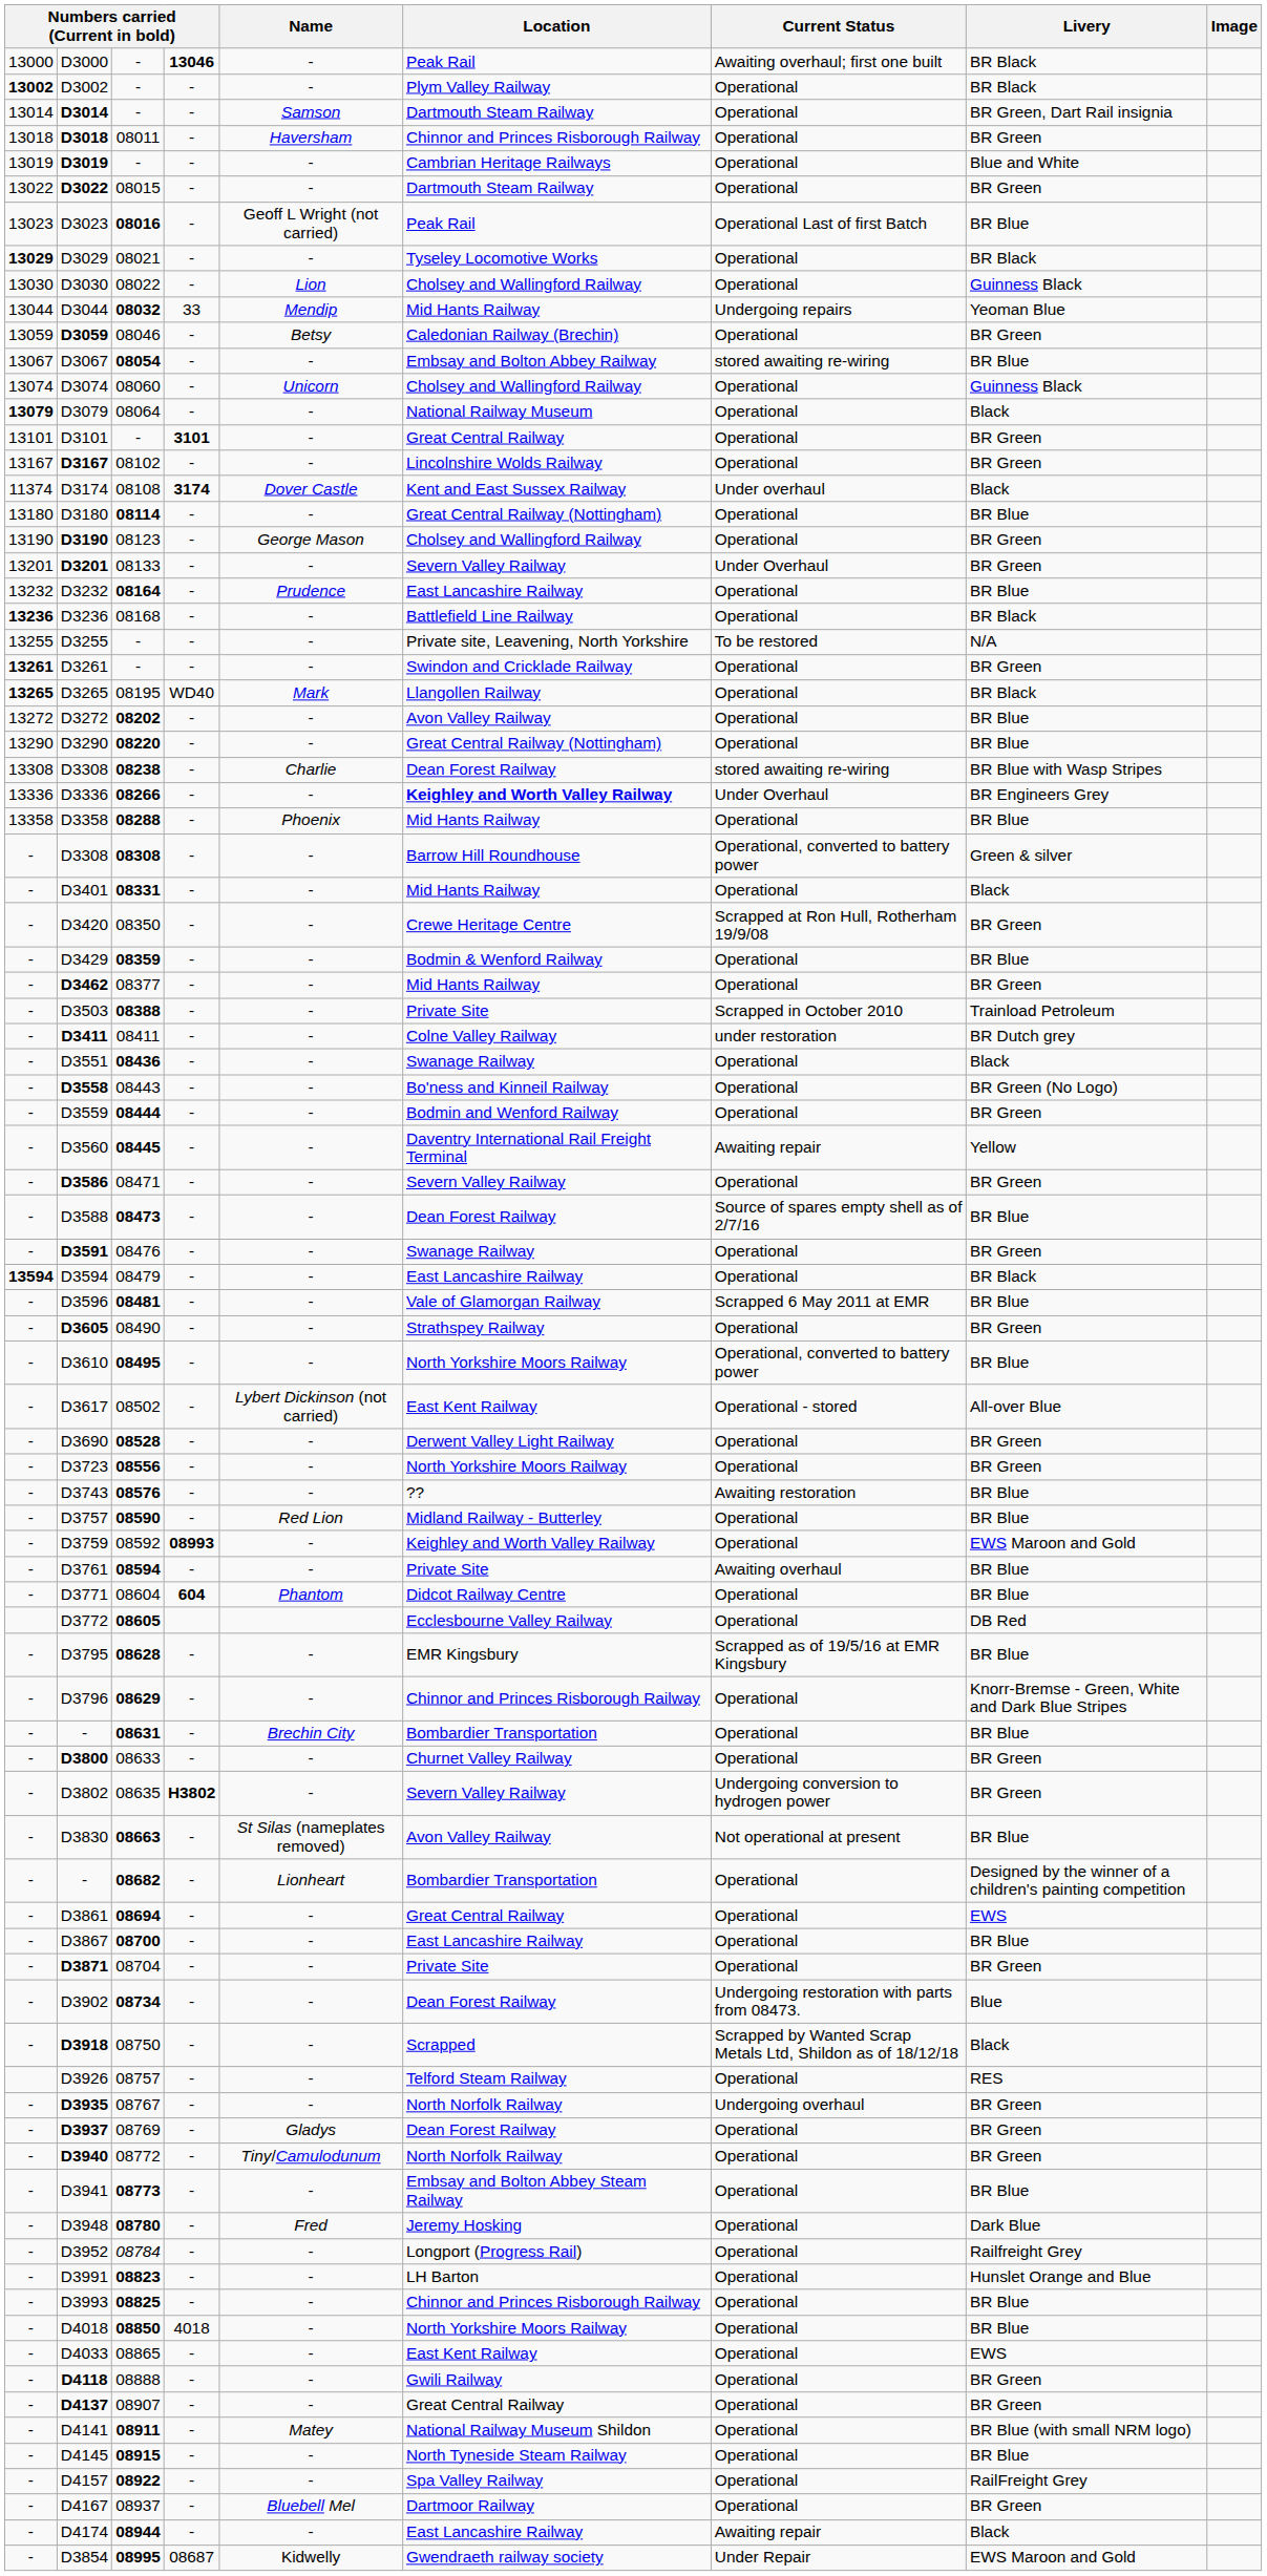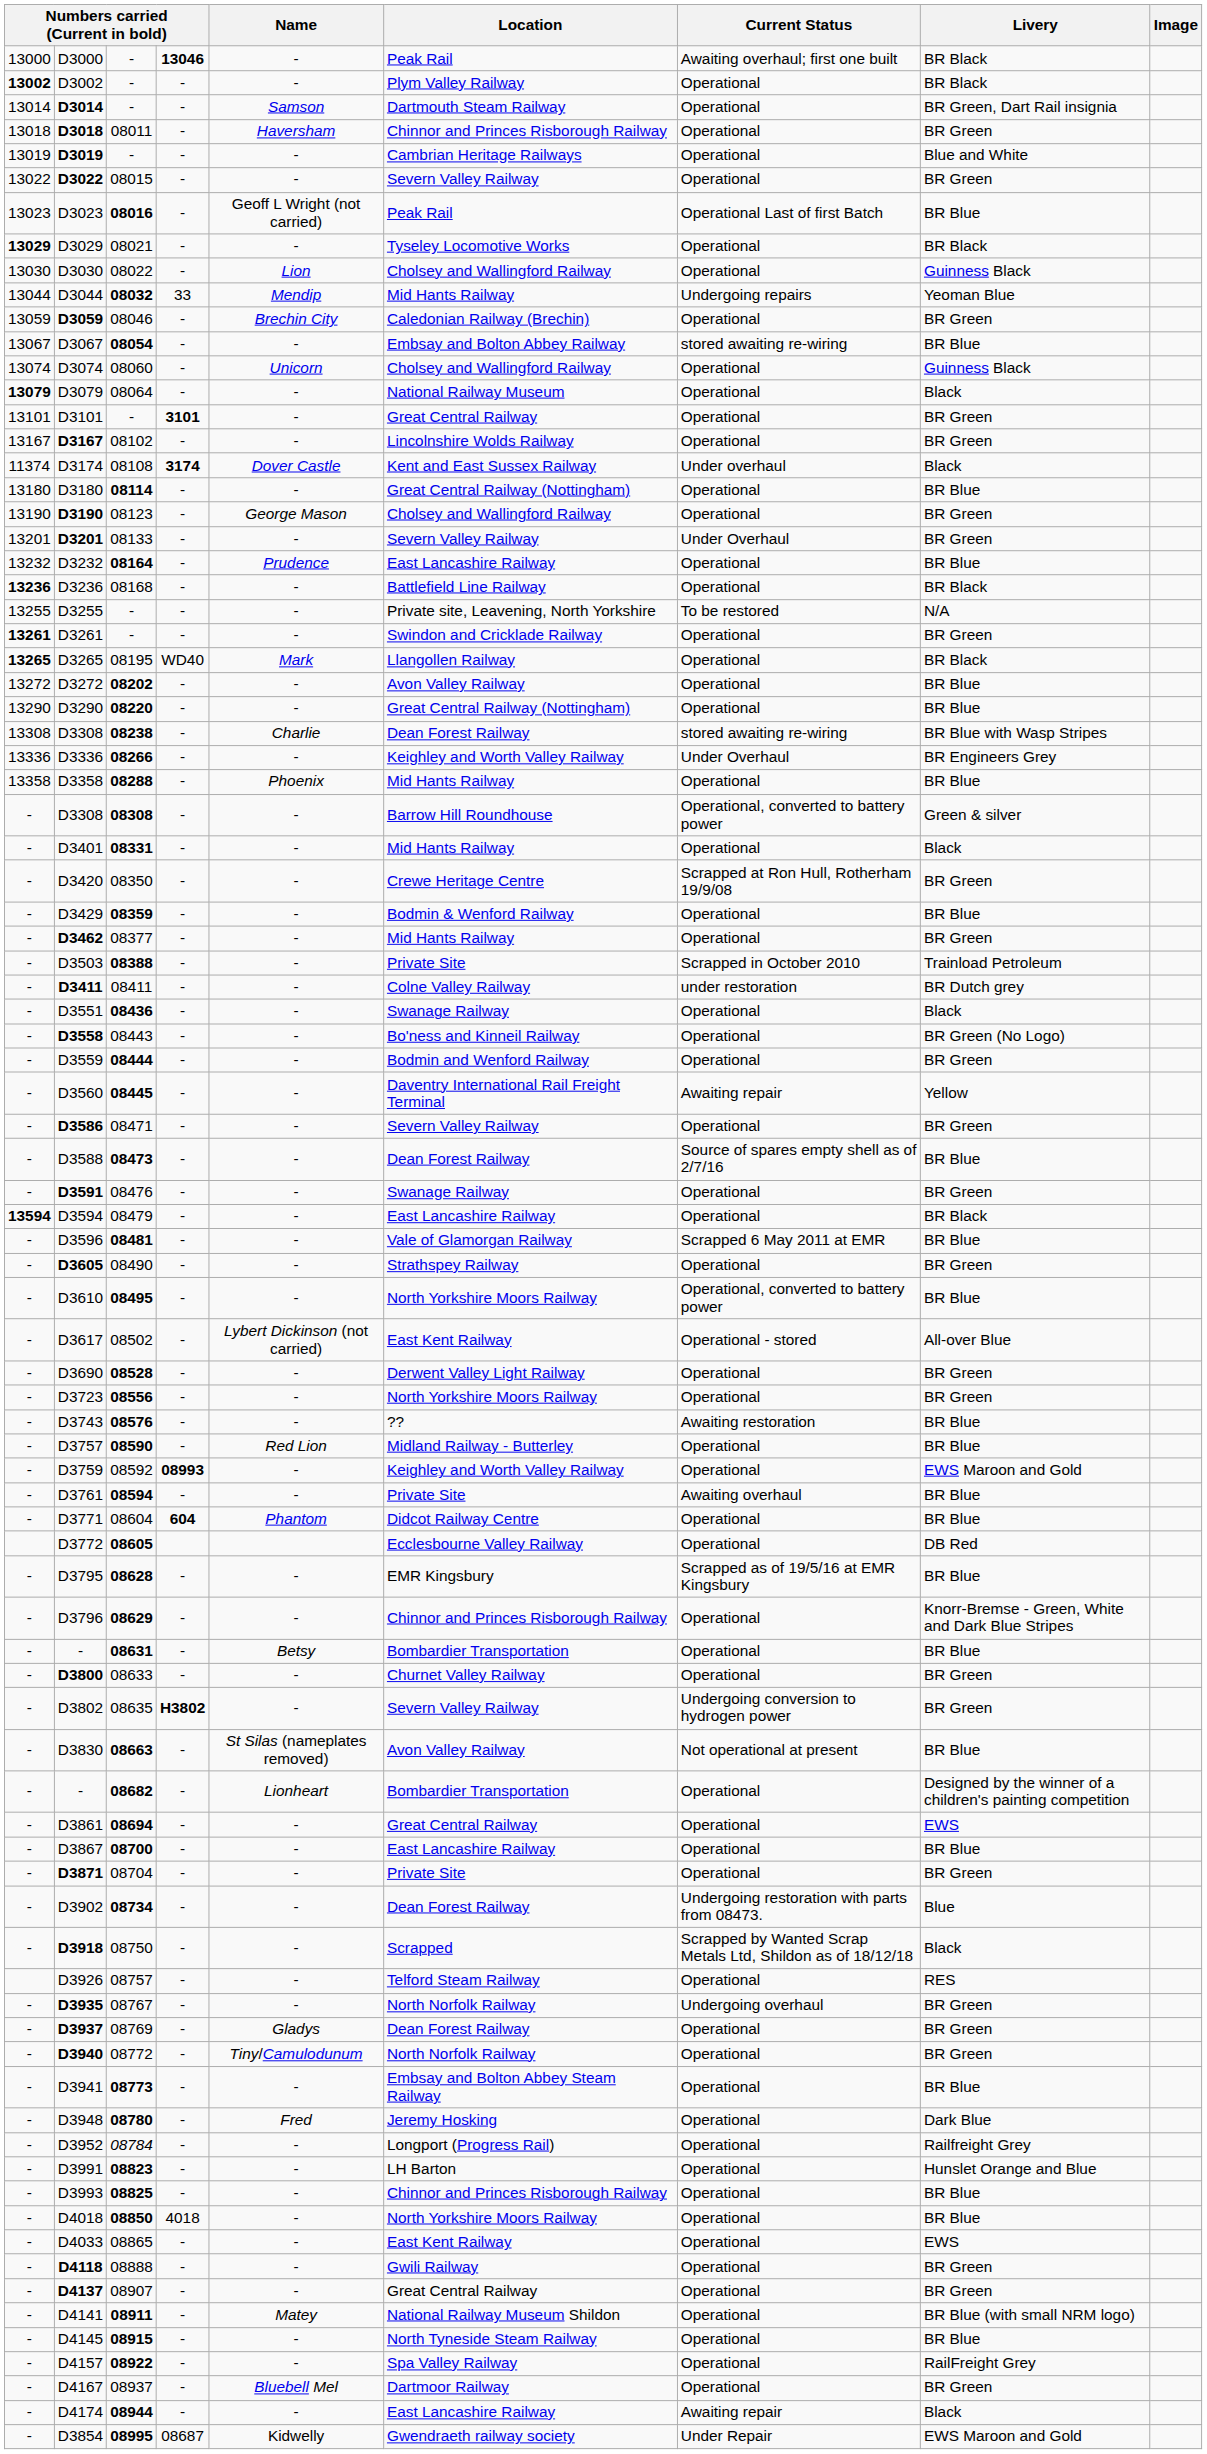D3022 | Location: Dartmouth Steam Railway -> Severn Valley Railway
D3059 | Name: Betsy -> Brechin City
D3336 | Location: bold -> normal
- / 08631 | Name: Brechin City -> Betsy
